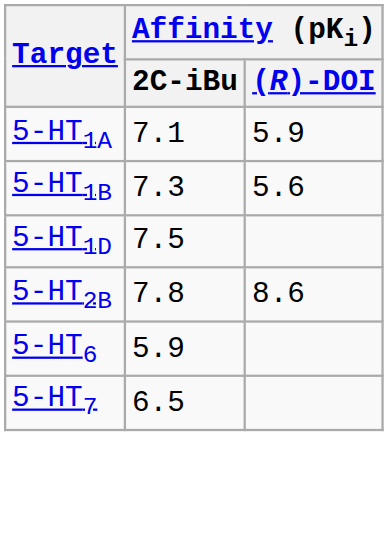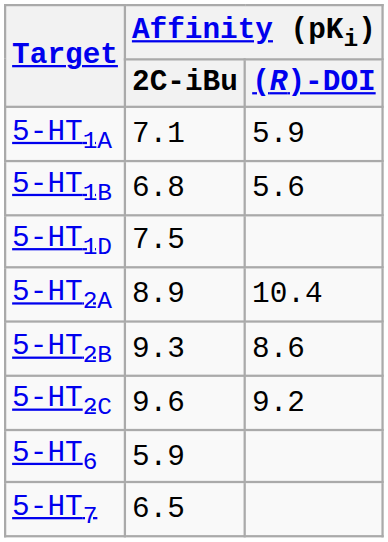5-HT1B | Affinity (pKi) / 2C-iBu: 7.3 -> 6.8
+ row: 5-HT2A | 8.9 | 10.4
5-HT2B | Affinity (pKi) / 2C-iBu: 7.8 -> 9.3
+ row: 5-HT2C | 9.6 | 9.2
